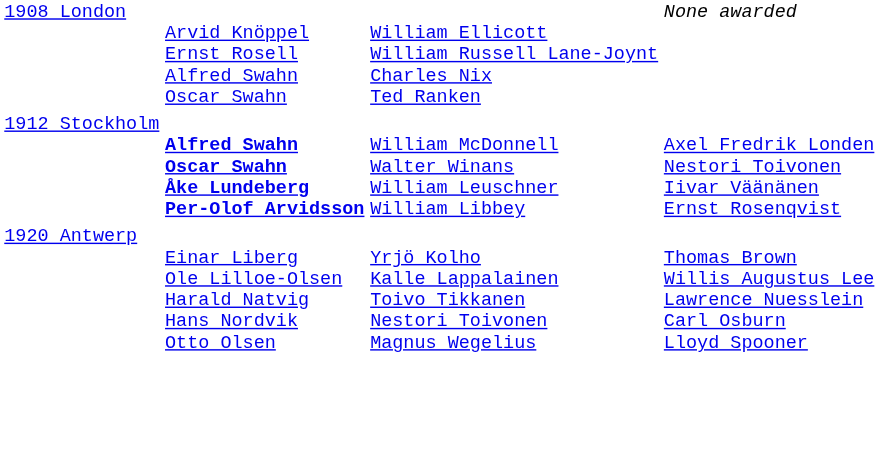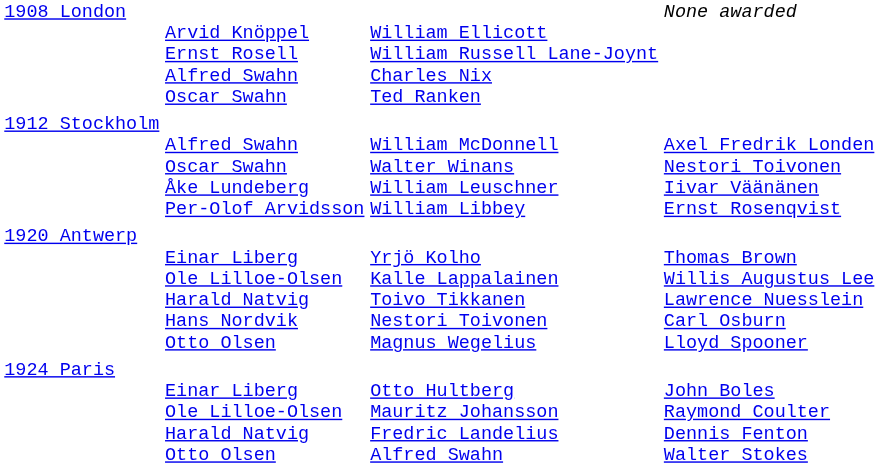1912 Stockholm | column 2: bold -> normal
+ row: 1924 Paris | Einar Liberg Ole Lilloe-Olsen Harald Natvig Otto Olsen | Otto Hultberg Mauritz Johansson Fredric Landelius Alfred Swahn | John Boles Raymond Coulter Dennis Fenton Walter Stokes
